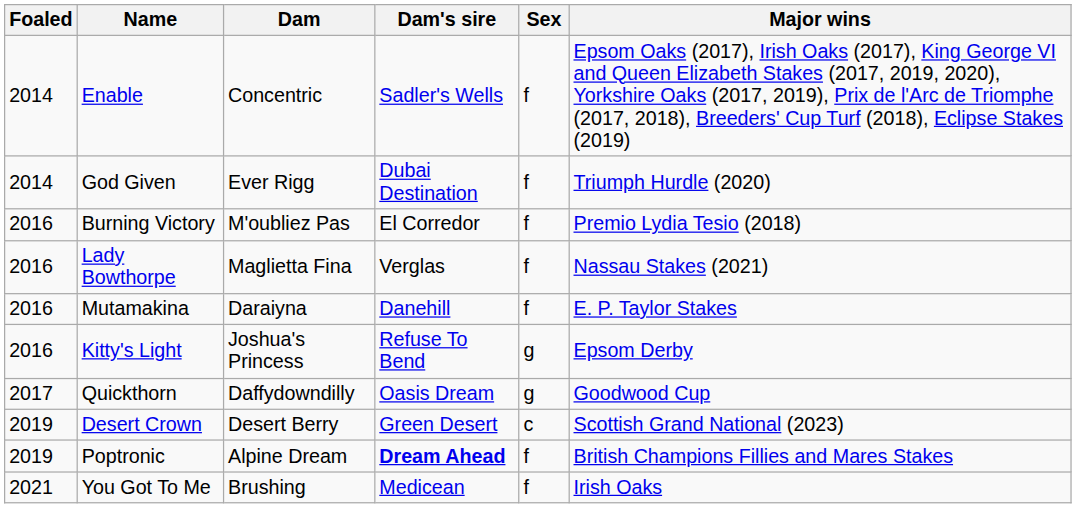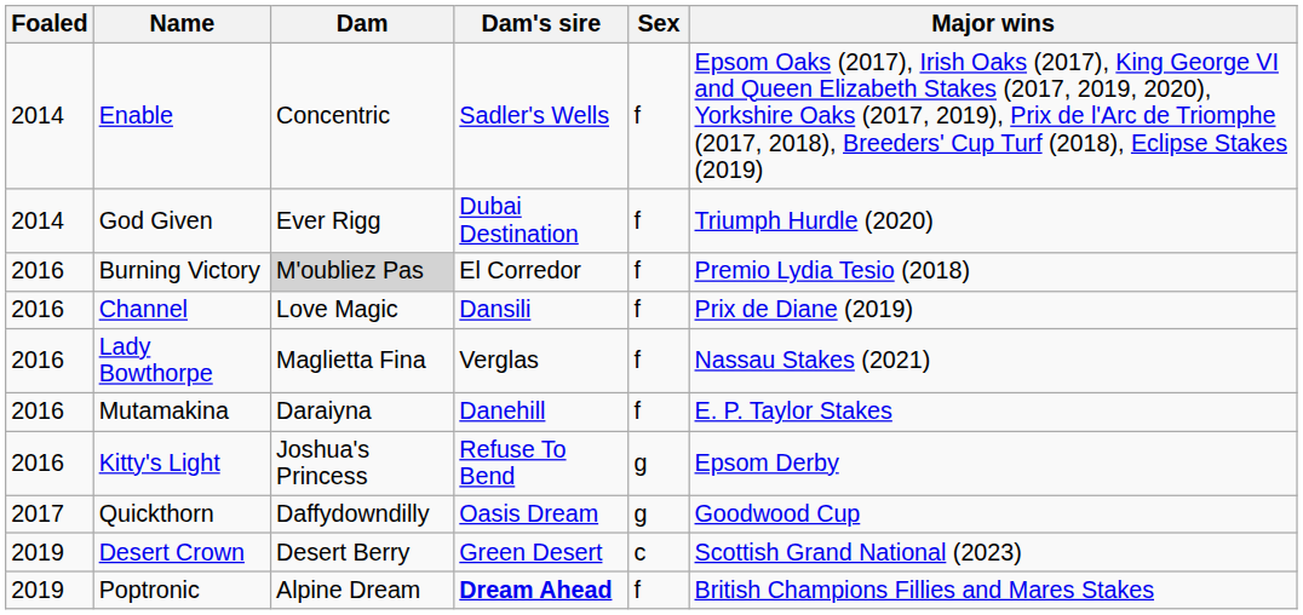Burning Victory | Dam: no background -> lightgrey background
+ row: 2016 | Channel | Love Magic | Dansili | f | Prix de Diane (2019)
- row: 2021 | You Got To Me | Brushing | Medicean | f | Irish Oaks
